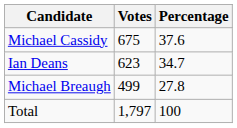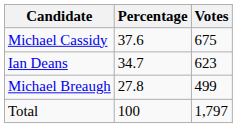columns swapped: Votes <-> Percentage
